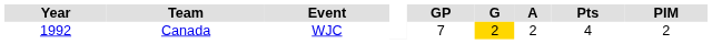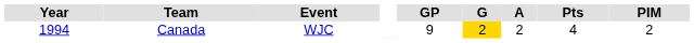Canada | Year: 1992 -> 1994
Canada | GP: 7 -> 9
